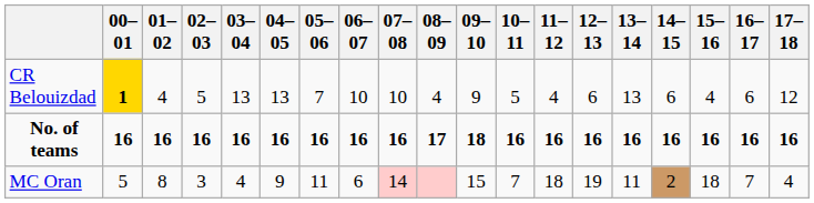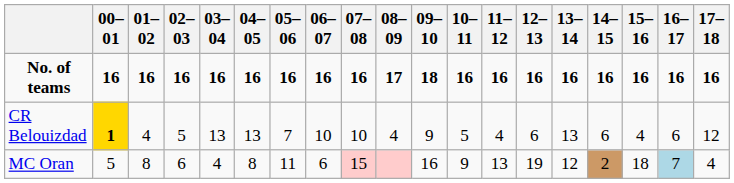rows swapped: No. of teams <-> CR Belouizdad
MC Oran | 02–03: 3 -> 6
MC Oran | 04–05: 9 -> 8
MC Oran | 07–08: 14 -> 15
MC Oran | 09–10: 15 -> 16
MC Oran | 10–11: 7 -> 9
MC Oran | 11–12: 18 -> 13
MC Oran | 13–14: 11 -> 12
MC Oran | 16–17: no background -> lightblue background
